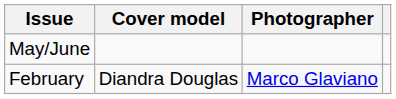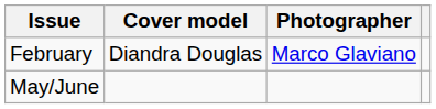rows swapped: February <-> May/June
